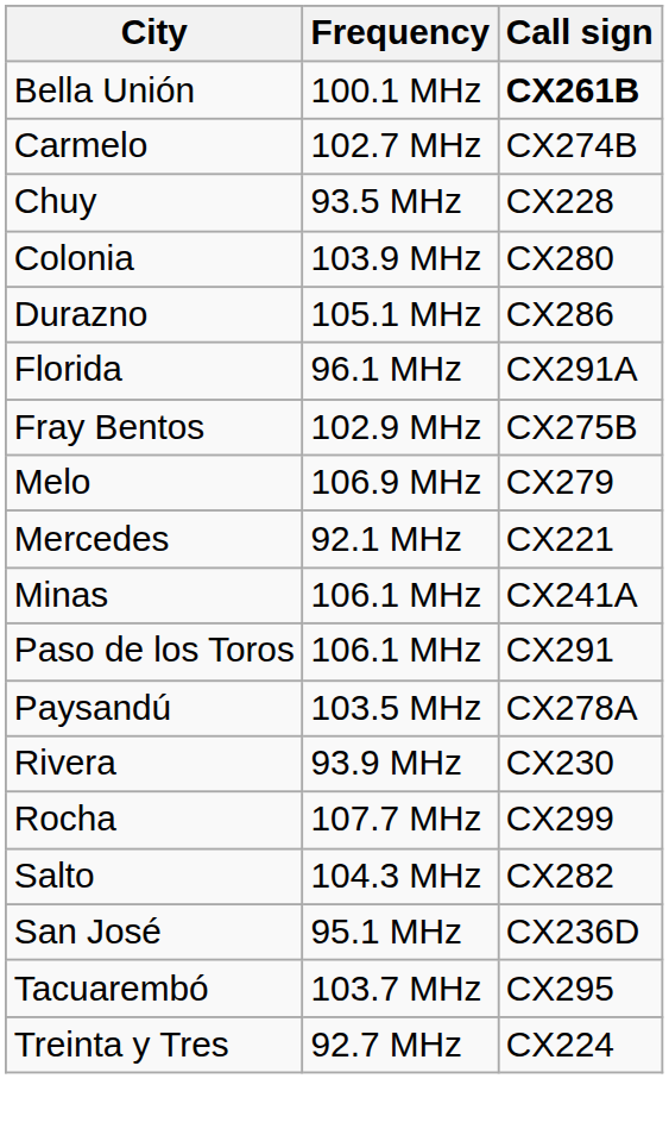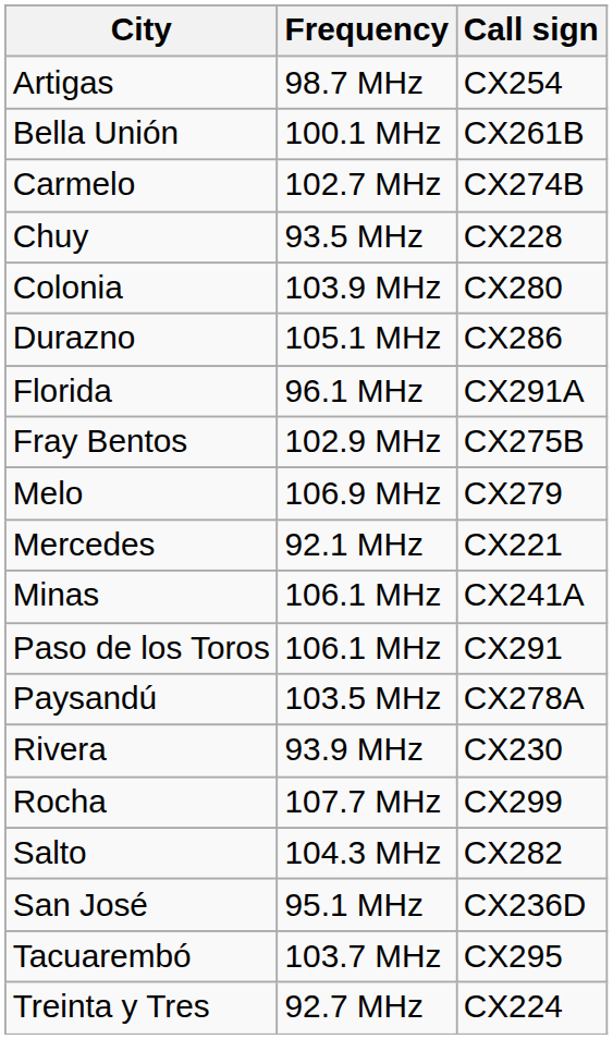+ row: Artigas | 98.7 MHz | CX254
Bella Unión | Call sign: bold -> normal
